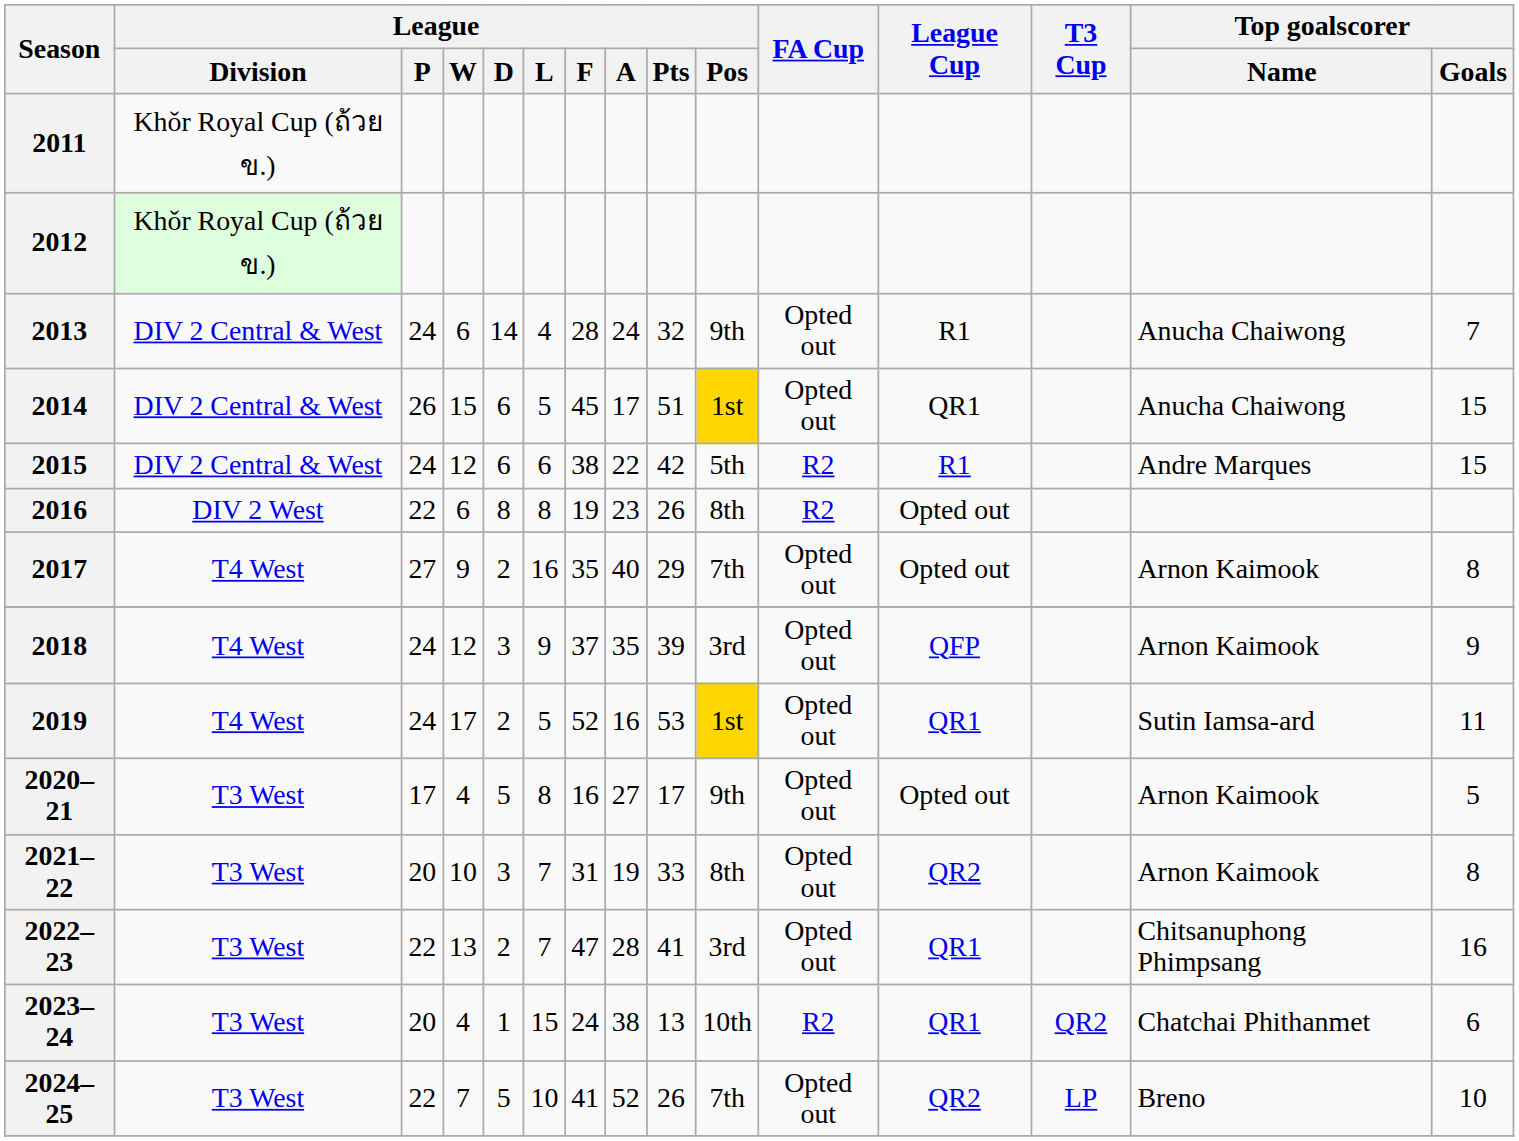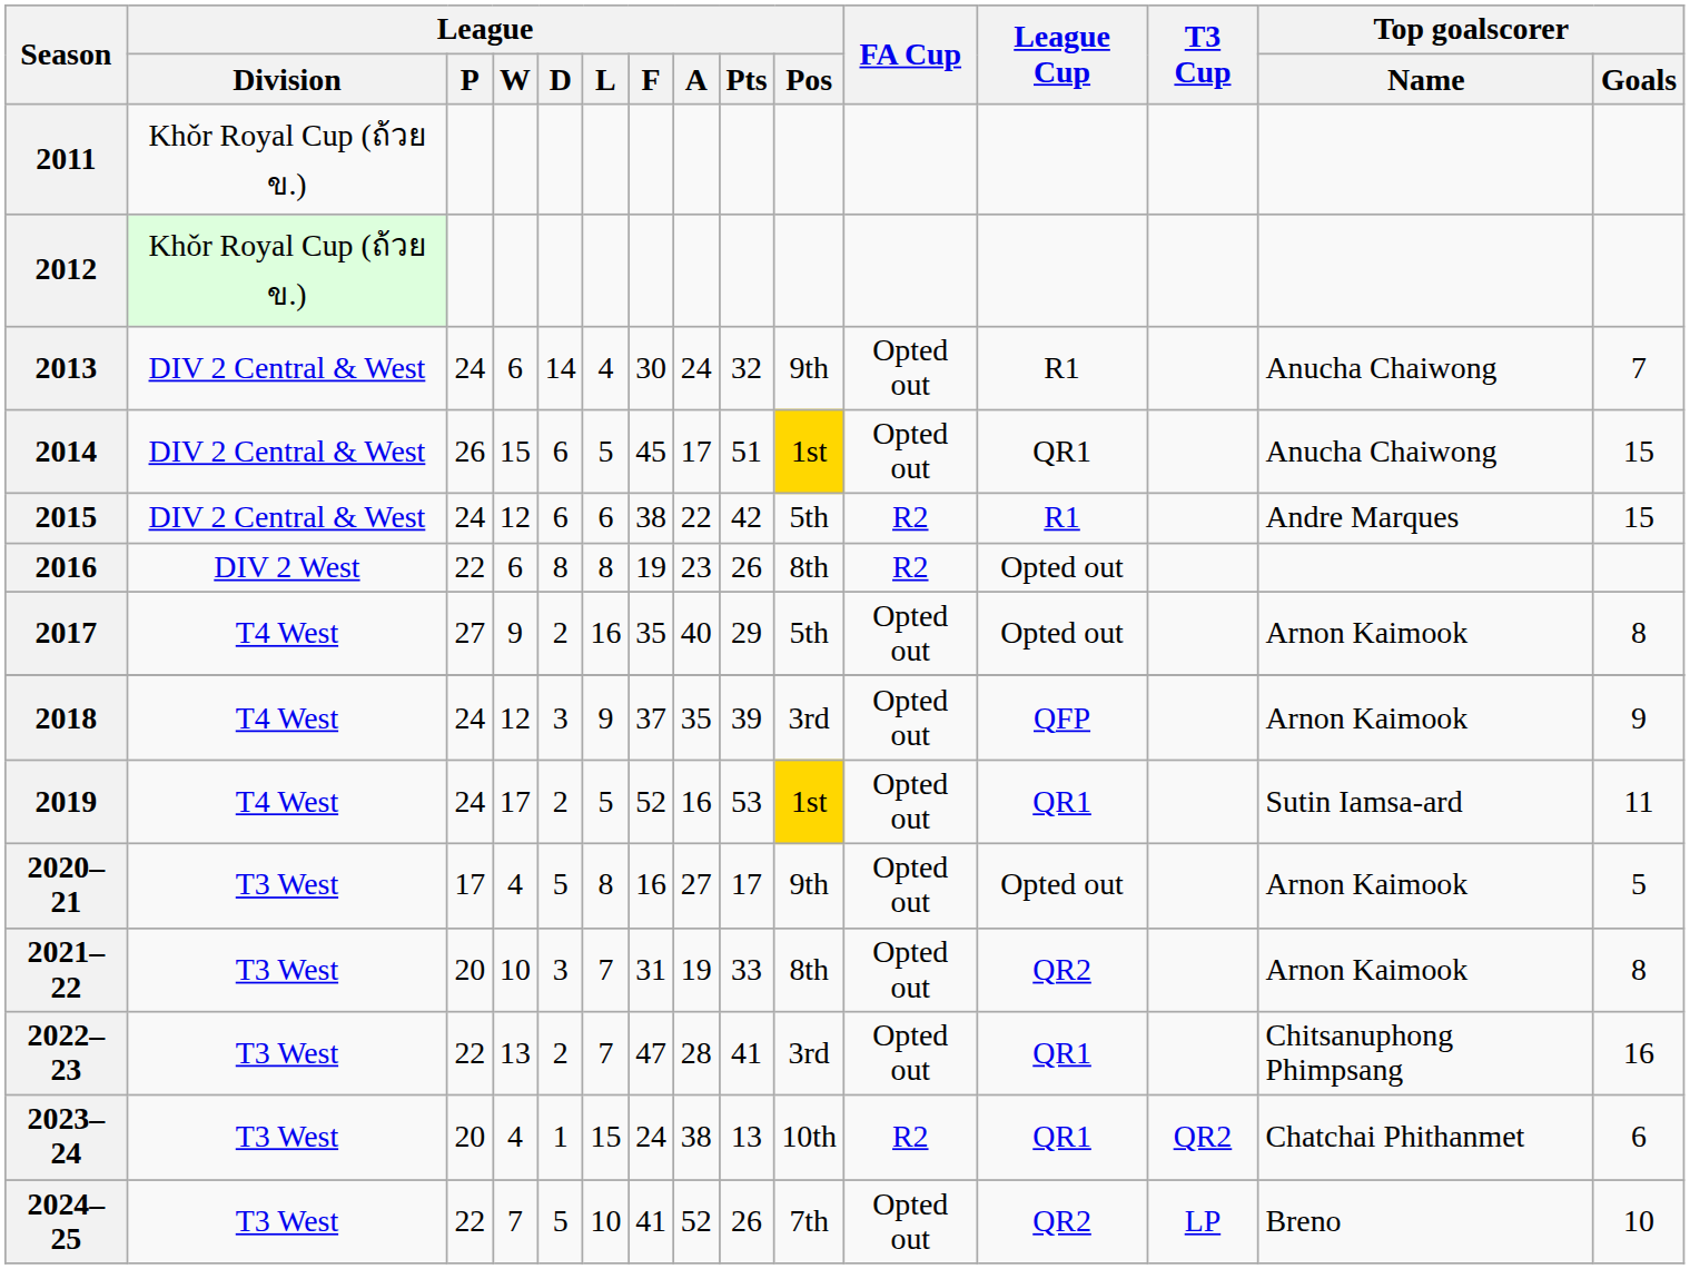2013 | League / F: 28 -> 30
2017 | League / Pos: 7th -> 5th
